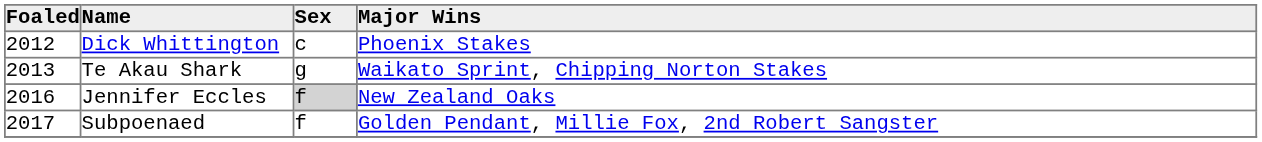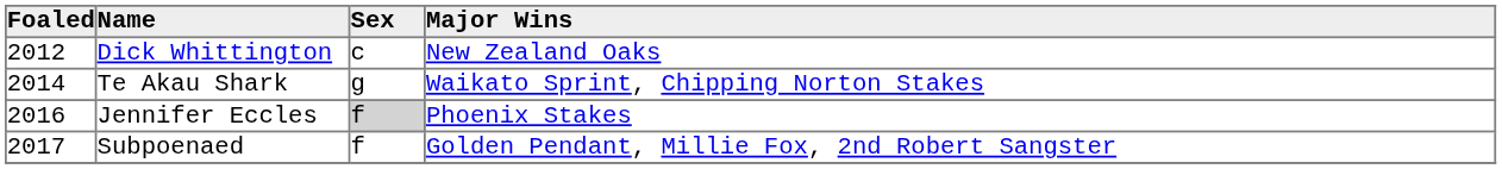Dick Whittington | Major Wins: Phoenix Stakes -> New Zealand Oaks
Te Akau Shark | Foaled: 2013 -> 2014
Jennifer Eccles | Major Wins: New Zealand Oaks -> Phoenix Stakes
